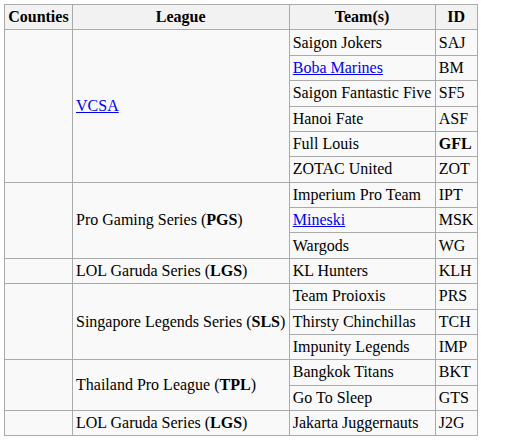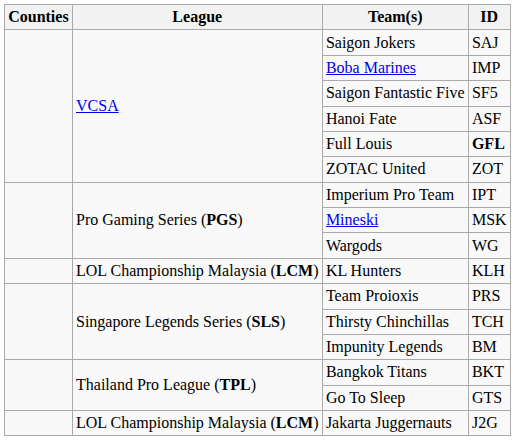Boba Marines | ID: BM -> IMP
KL Hunters | League: LOL Garuda Series (LGS) -> LOL Championship Malaysia (LCM)
Impunity Legends | ID: IMP -> BM
Jakarta Juggernauts | League: LOL Garuda Series (LGS) -> LOL Championship Malaysia (LCM)
